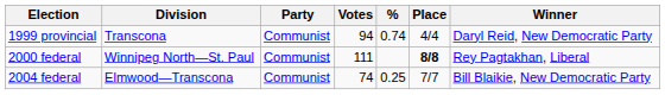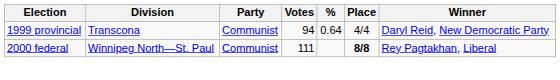1999 provincial | %: 0.74 -> 0.64
- row: 2004 federal | Elmwood—Transcona | Communist | 74 | 0.25 | 7/7 | Bill Blaikie, New Democratic Party
